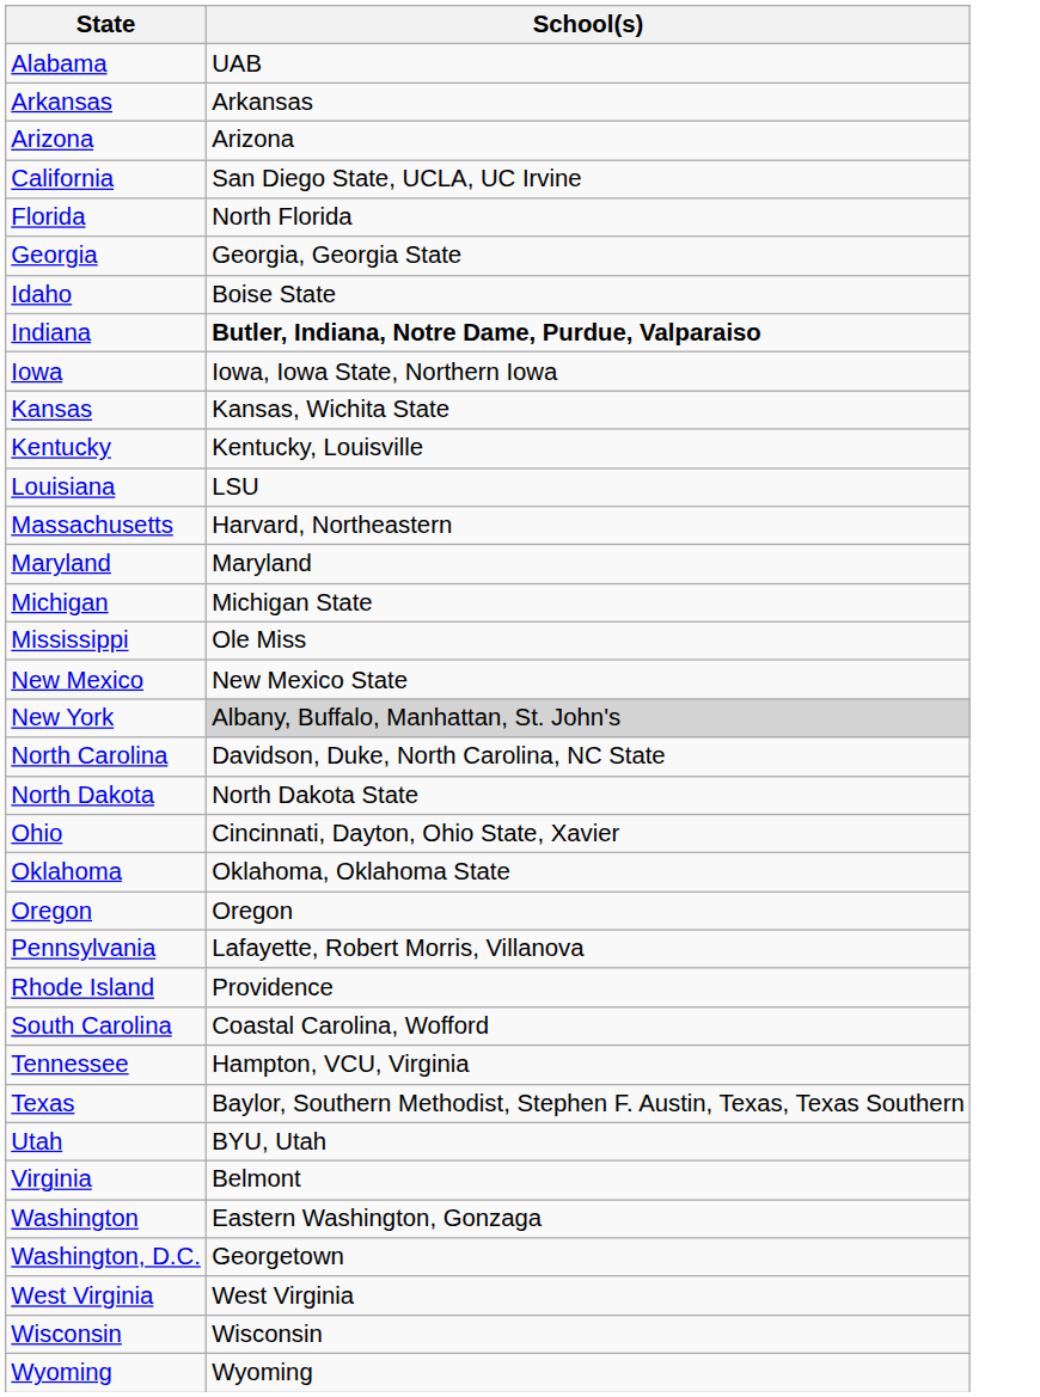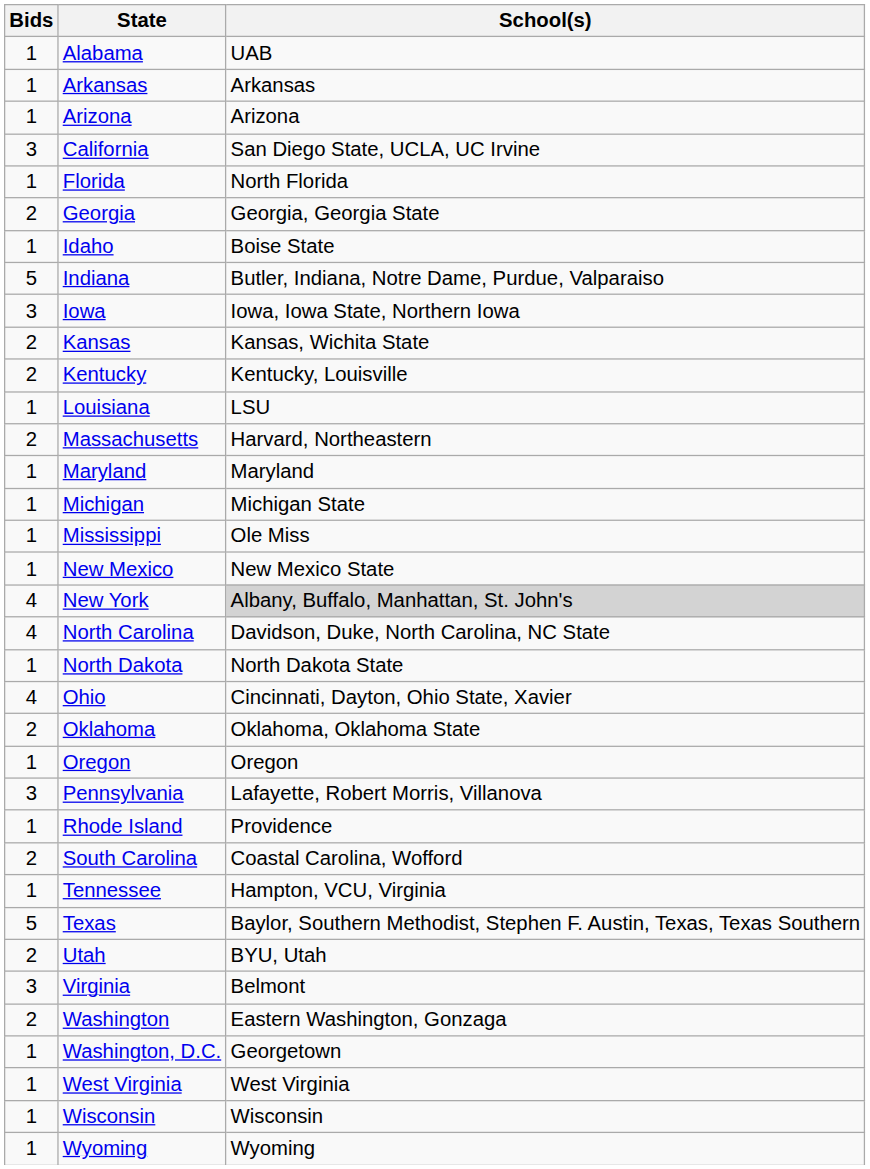+ column: Bids | 1 | 1 | 1 | 3 | 1 | 2 | 1 | 5 | 3 | 2 | 2 | 1 | 2 | 1 | 1 | 1 | 1 | 4 | 4 | 1 | 4 | 2 | 1 | 3 | 1 | 2 | 1 | 5 | 2 | 3 | 2 | 1 | 1 | 1 | 1
Indiana | School(s): bold -> normal
